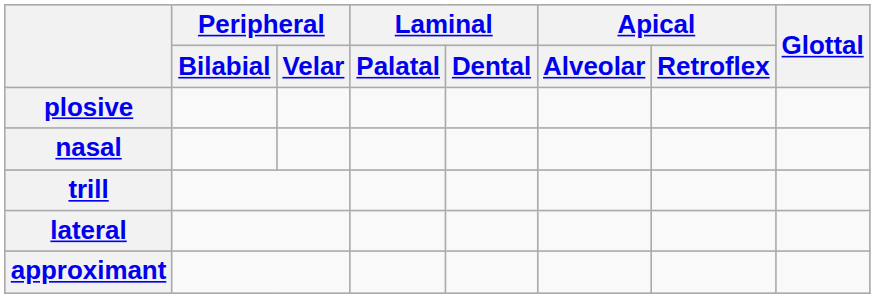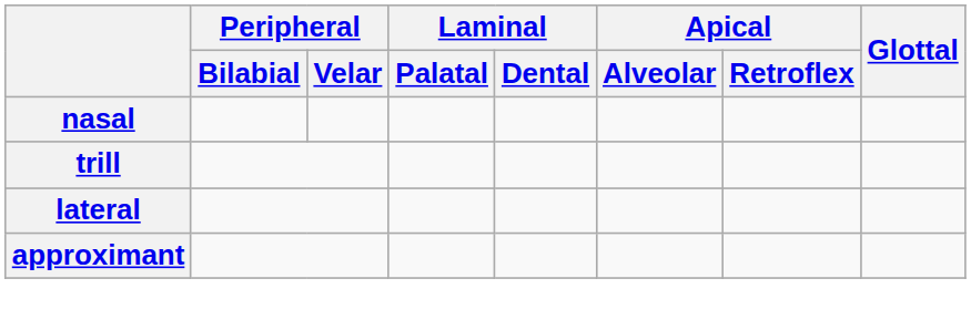- row: plosive
